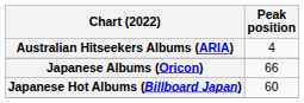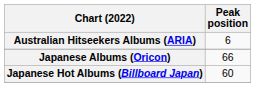Australian Hitseekers Albums (ARIA) | Peak position: 4 -> 6
